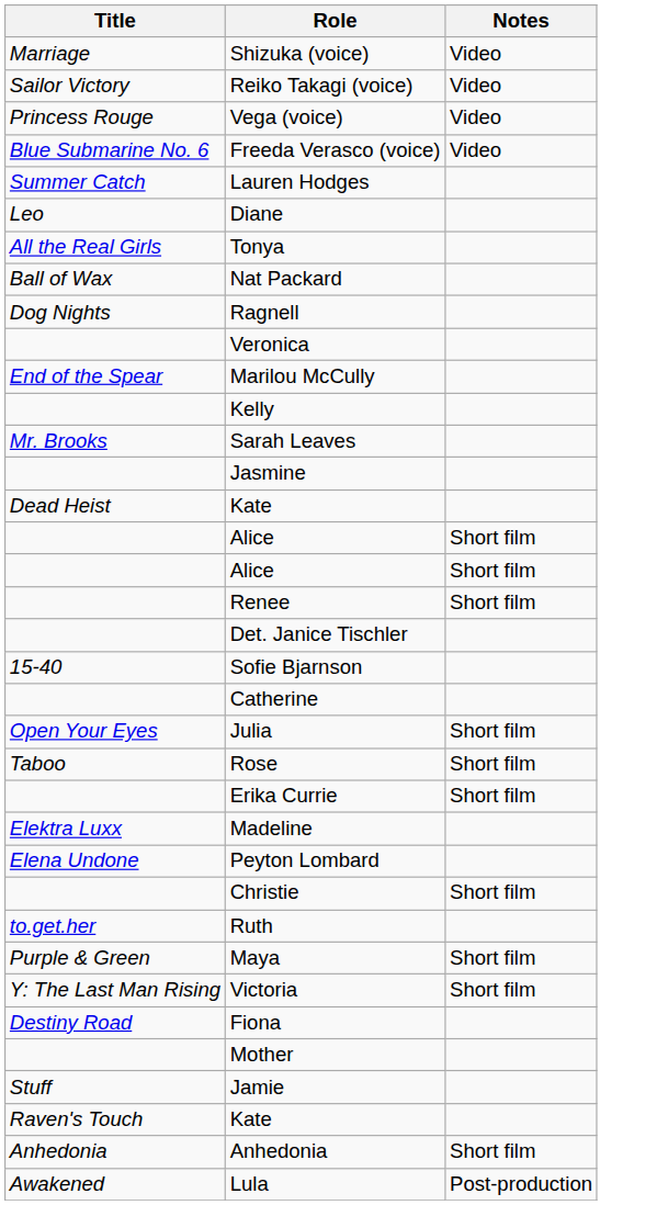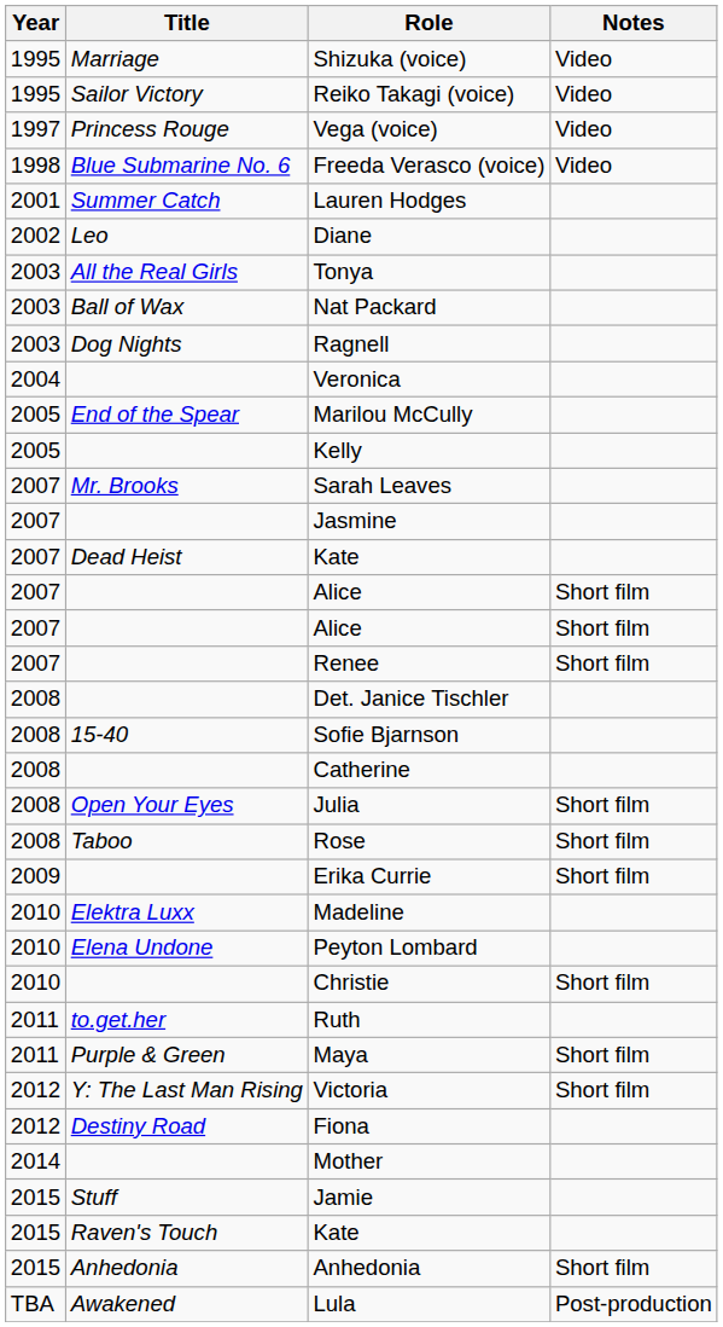+ column: Year | 1995 | 1995 | 1997 | 1998 | 2001 | 2002 | 2003 | 2003 | 2003 | 2004 | 2005 | 2005 | 2007 | 2007 | 2007 | 2007 | 2007 | 2007 | 2008 | 2008 | 2008 | 2008 | 2008 | 2009 | 2010 | 2010 | 2010 | 2011 | 2011 | 2012 | 2012 | 2014 | 2015 | 2015 | 2015 | TBA
